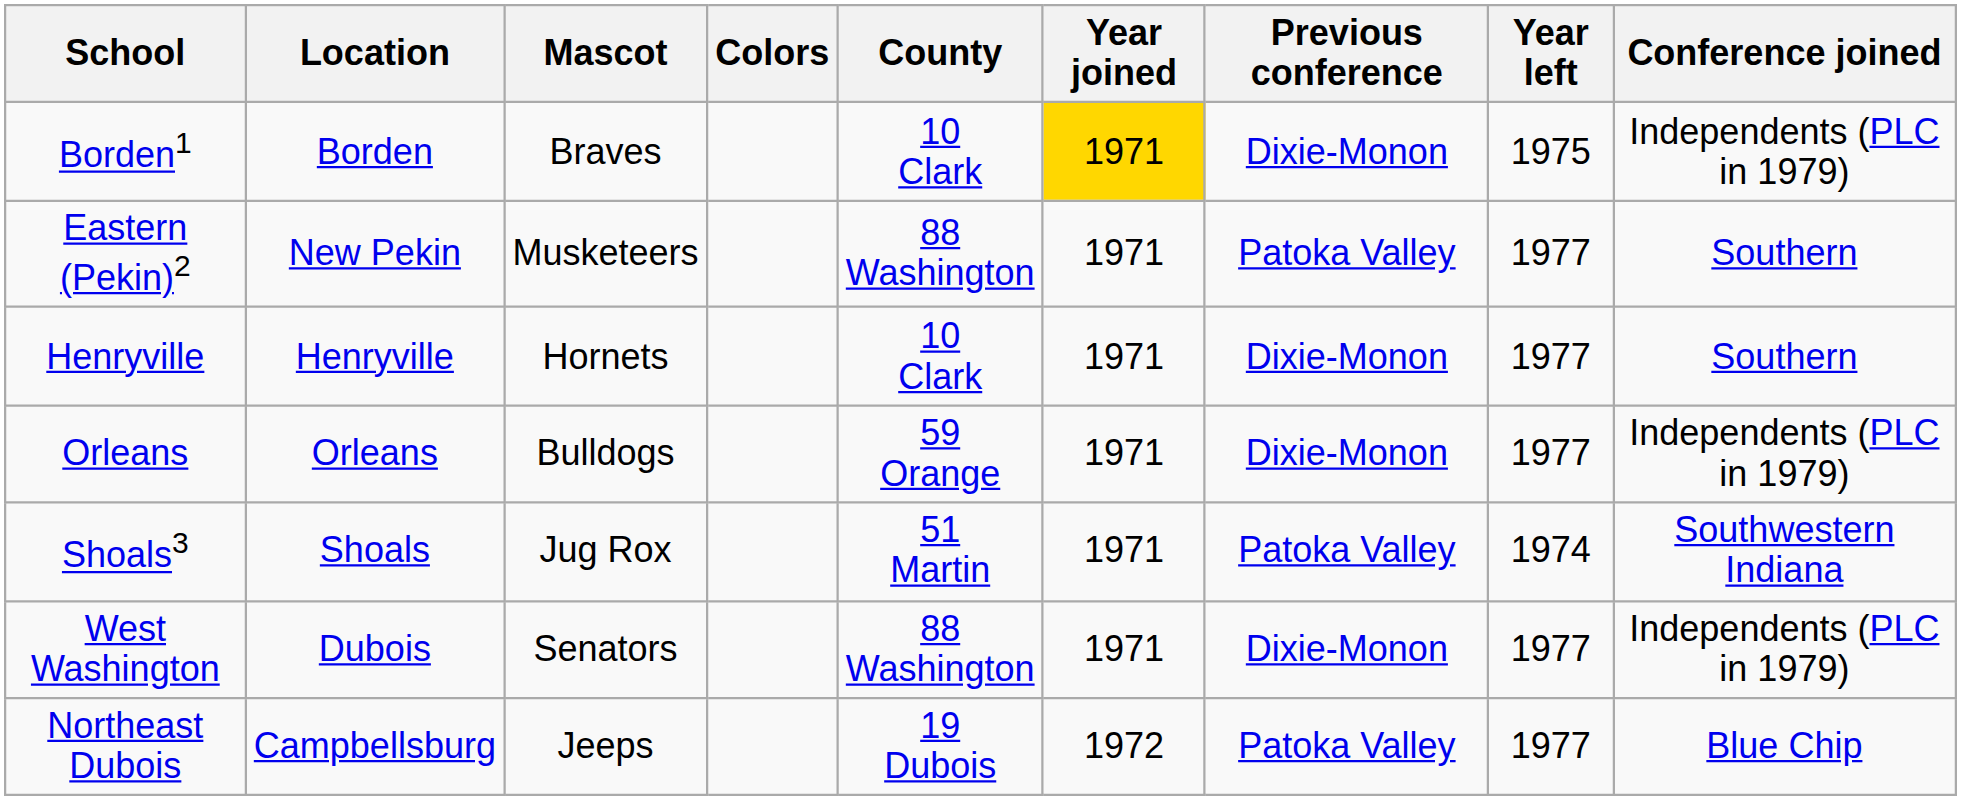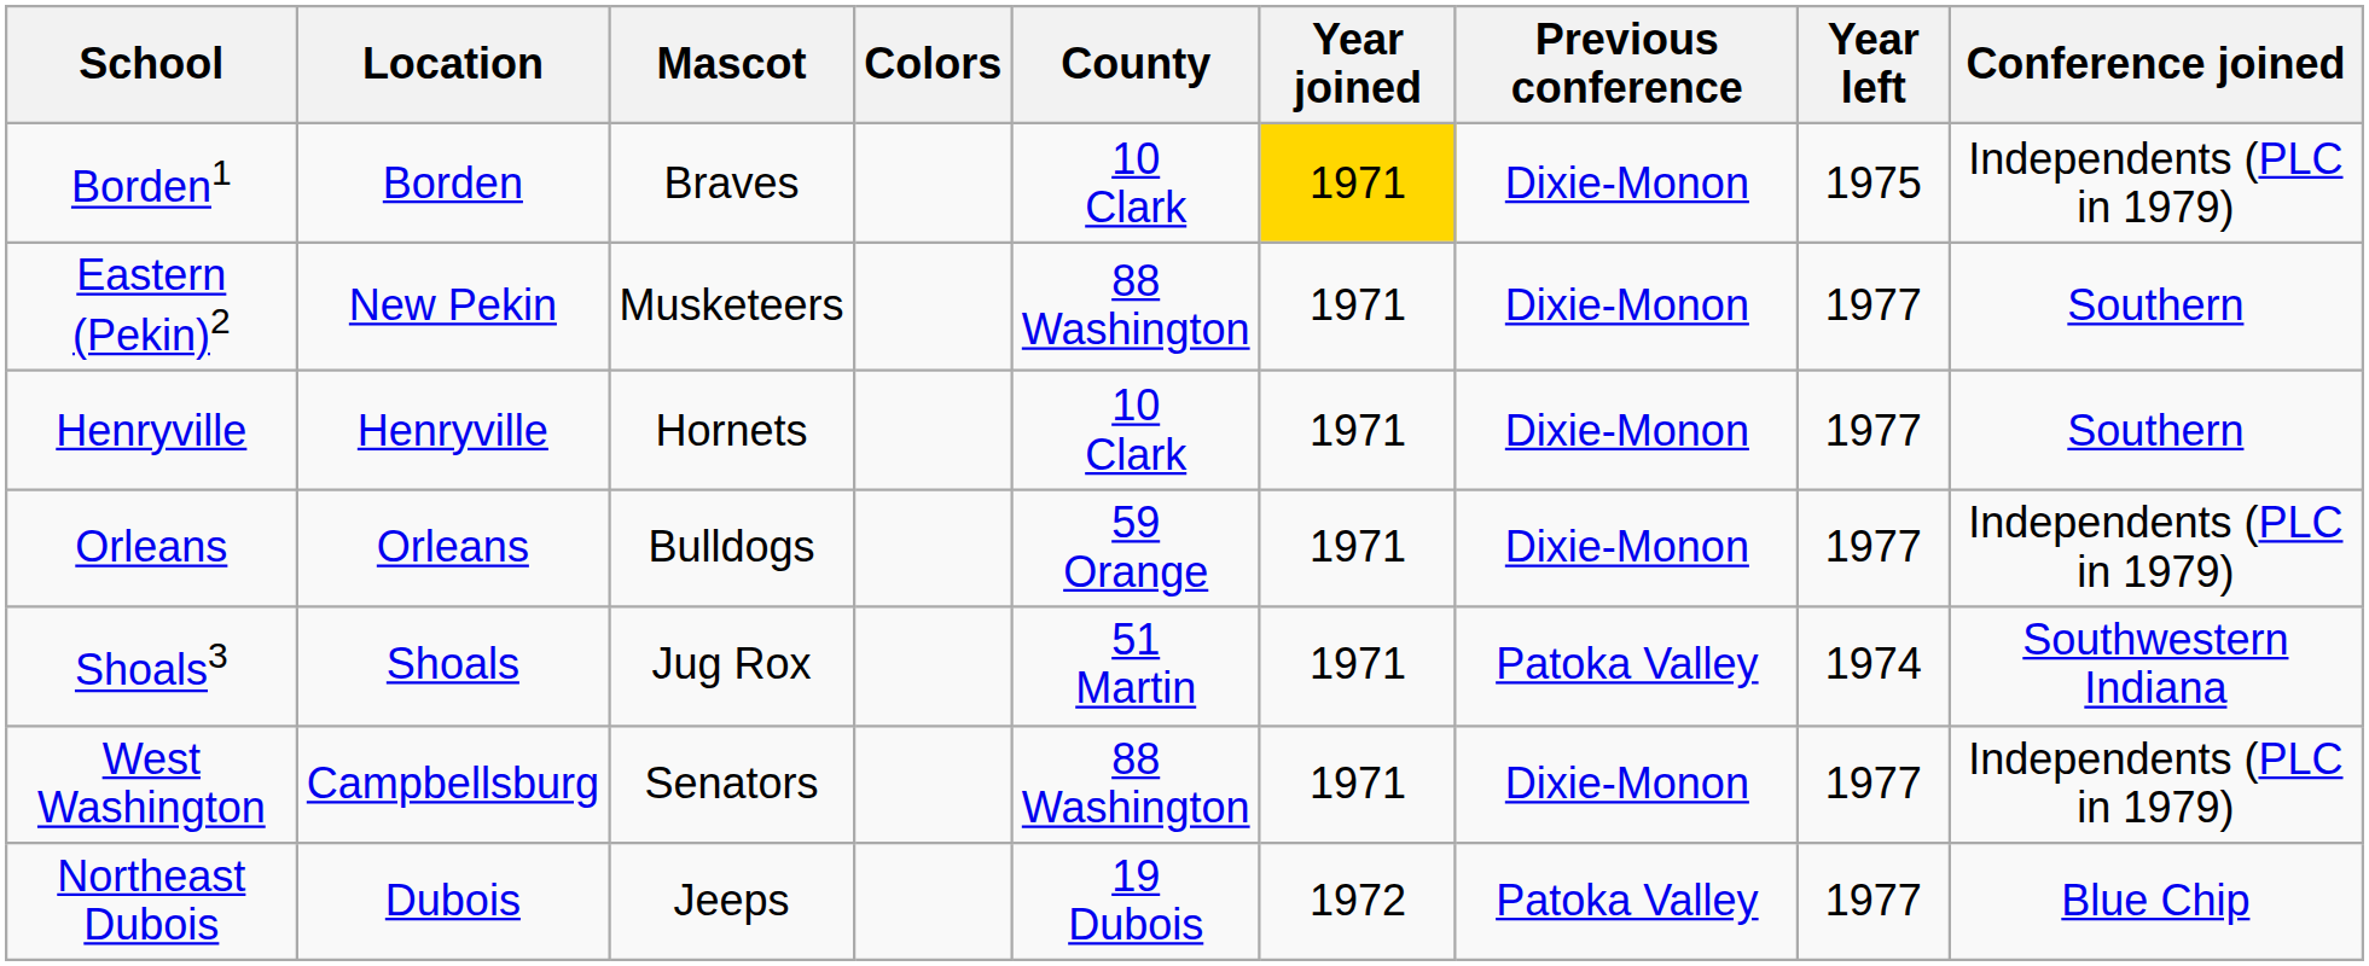Eastern (Pekin)2 | Previous conference: Patoka Valley -> Dixie-Monon
West Washington | Location: Dubois -> Campbellsburg
Northeast Dubois | Location: Campbellsburg -> Dubois
